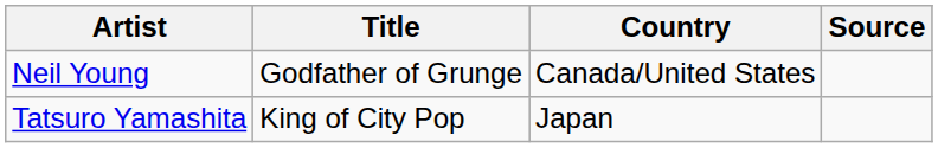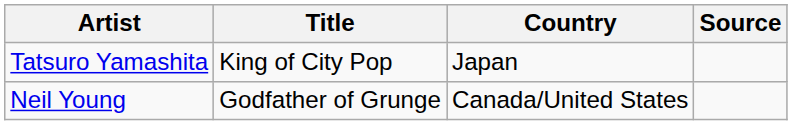rows swapped: Tatsuro Yamashita <-> Neil Young
